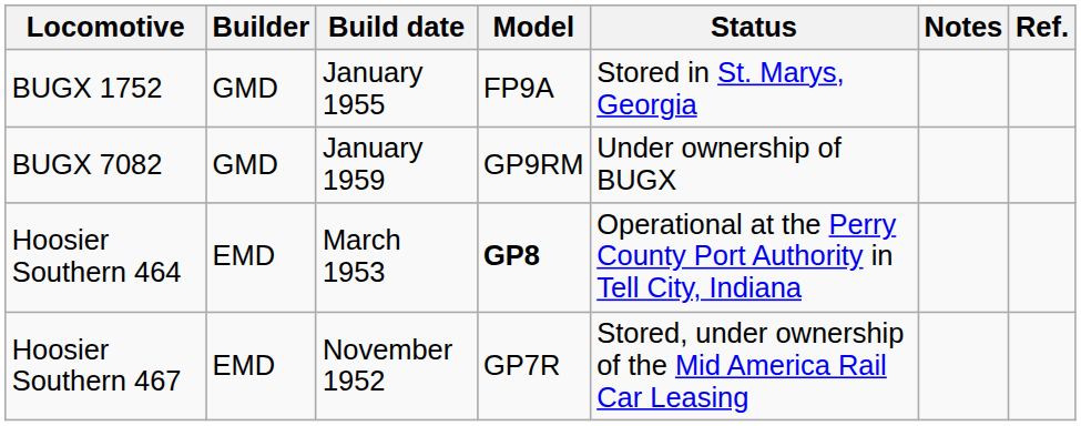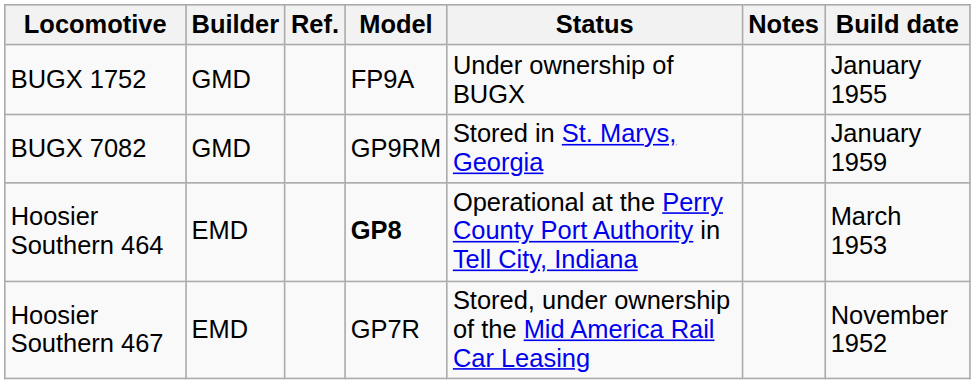columns swapped: Build date <-> Ref.
BUGX 1752 | Status: Stored in St. Marys, Georgia -> Under ownership of BUGX
BUGX 7082 | Status: Under ownership of BUGX -> Stored in St. Marys, Georgia
